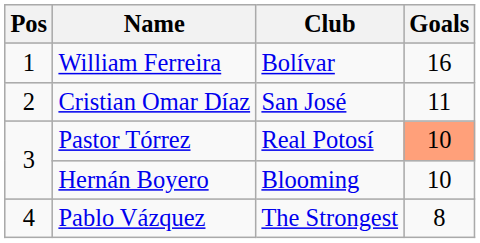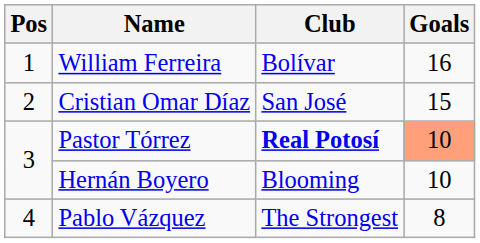Cristian Omar Díaz | Goals: 11 -> 15
Pastor Tórrez | Club: normal -> bold
